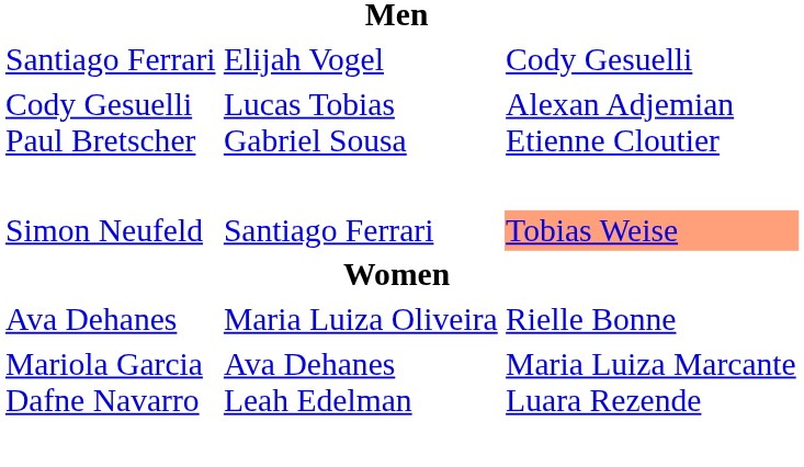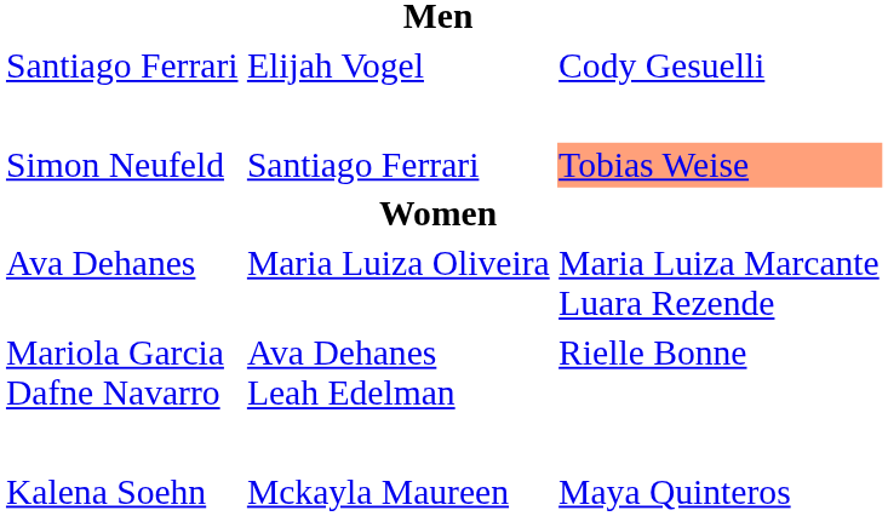- row: Cody Gesuelli Paul Bretscher | Lucas Tobias Gabriel Sousa | Alexan Adjemian Etienne Cloutier
Ava Dehanes | column 4: Rielle Bonne -> Maria Luiza Marcante Luara Rezende
Mariola Garcia Dafne Navarro | column 4: Maria Luiza Marcante Luara Rezende -> Rielle Bonne
+ row: Kalena Soehn | Mckayla Maureen | Maya Quinteros
